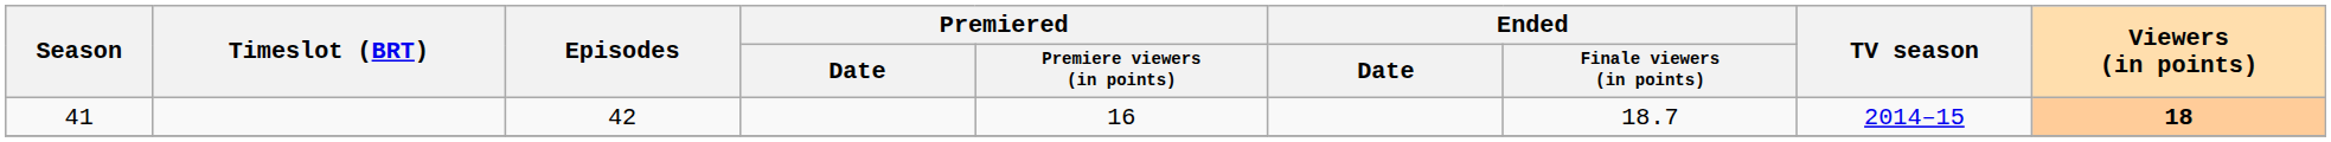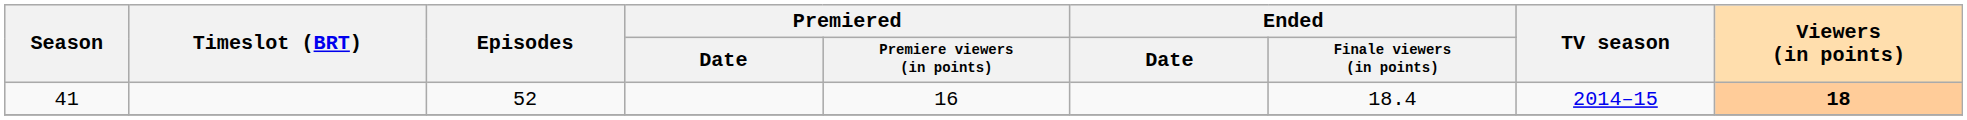41 | Episodes: 42 -> 52
41 | Ended / Finale viewers (in points): 18.7 -> 18.4
